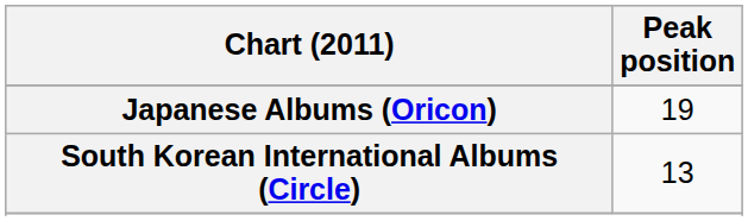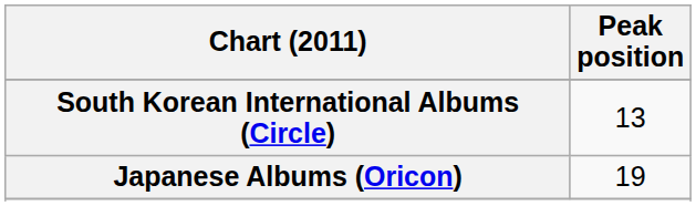rows swapped: Japanese Albums (Oricon) <-> South Korean International Albums (Circle)
